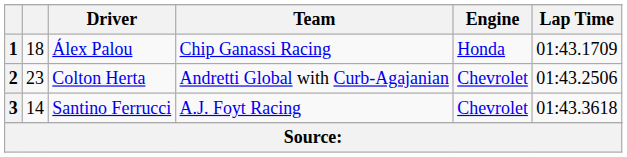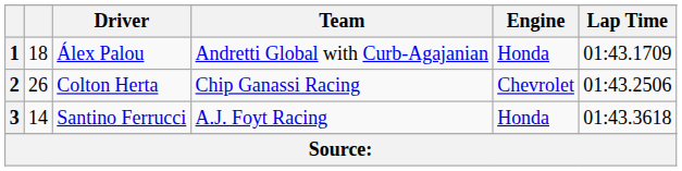1 | Team: Chip Ganassi Racing -> Andretti Global with Curb-Agajanian
2 | column 2: 23 -> 26
2 | Team: Andretti Global with Curb-Agajanian -> Chip Ganassi Racing
3 | Engine: Chevrolet -> Honda
